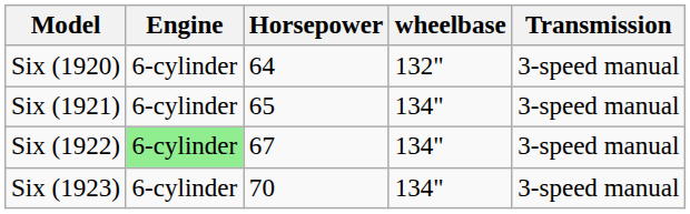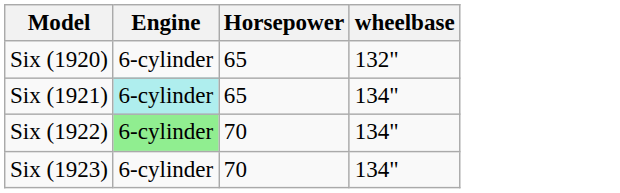- column: Transmission | 3-speed manual | 3-speed manual | 3-speed manual | 3-speed manual
Six (1920) | Horsepower: 64 -> 65
Six (1921) | Engine: no background -> paleturquoise background
Six (1922) | Horsepower: 67 -> 70
